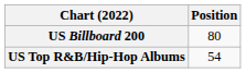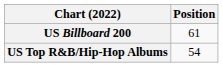US Billboard 200 | Position: 80 -> 61
